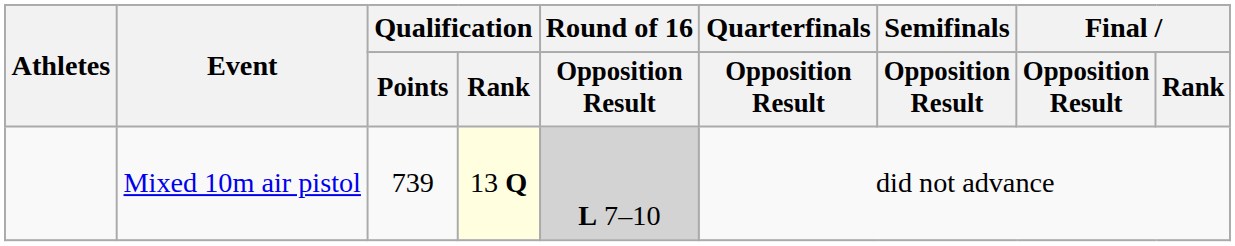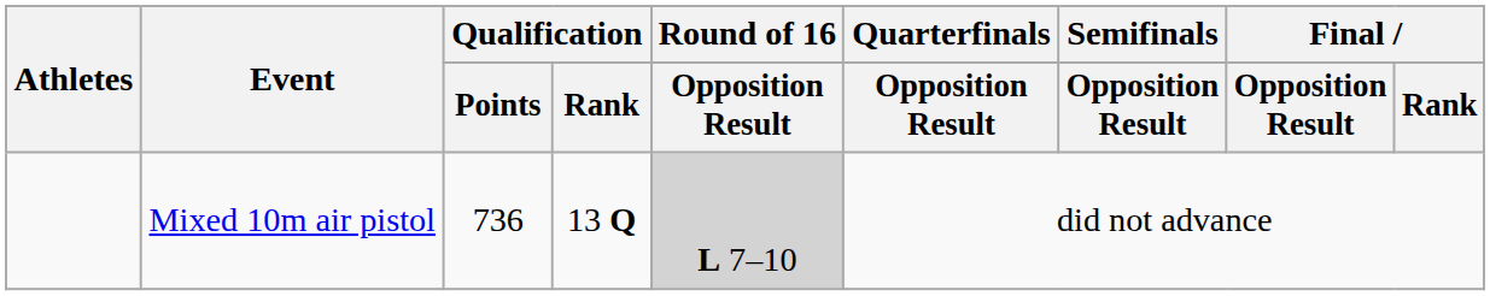Mixed 10m air pistol | Qualification / Points: 739 -> 736
Mixed 10m air pistol | Qualification / Rank: lightyellow background -> no background
